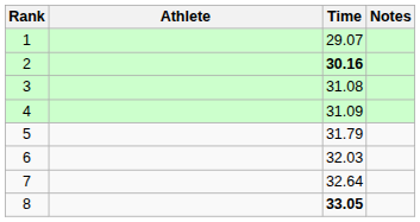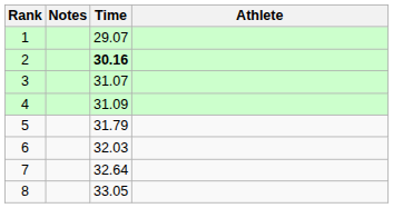columns swapped: Athlete <-> Notes
3 | Time: 31.08 -> 31.07
8 | Time: bold -> normal
